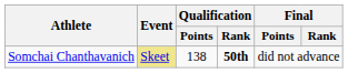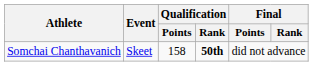Somchai Chanthavanich | Event: khaki background -> no background
Somchai Chanthavanich | Qualification / Points: 138 -> 158
